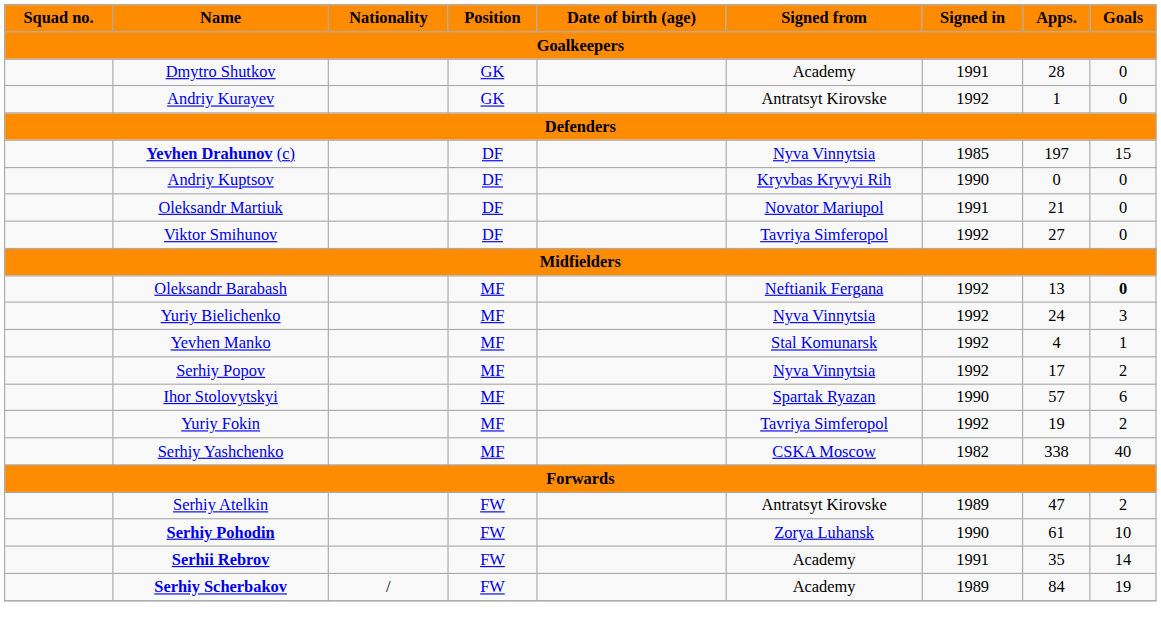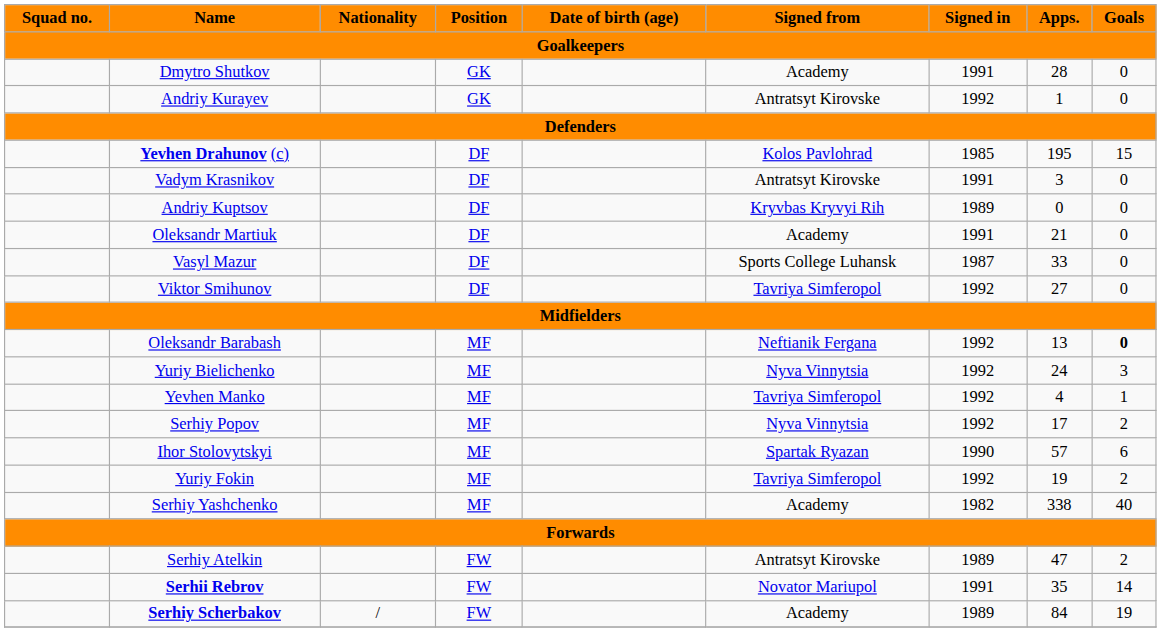Yevhen Drahunov (c) | Signed from: Nyva Vinnytsia -> Kolos Pavlohrad
Yevhen Drahunov (c) | Apps.: 197 -> 195
+ row: Vadym Krasnikov | DF | Antratsyt Kirovske | 1991 | 3 | 0
Andriy Kuptsov | Signed in: 1990 -> 1989
Oleksandr Martiuk | Signed from: Novator Mariupol -> Academy
+ row: Vasyl Mazur | DF | Sports College Luhansk | 1987 | 33 | 0
Yevhen Manko | Signed from: Stal Komunarsk -> Tavriya Simferopol
Serhiy Yashchenko | Signed from: CSKA Moscow -> Academy
- row: Serhiy Pohodin | FW | Zorya Luhansk | 1990 | 61 | 10
Serhii Rebrov | Signed from: Academy -> Novator Mariupol
